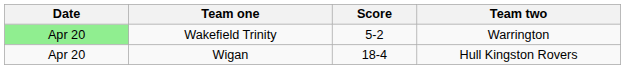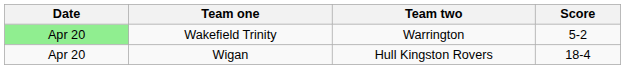columns swapped: Team two <-> Score
